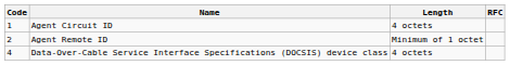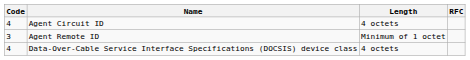Agent Circuit ID | Code: 1 -> 4
Agent Remote ID | Code: 2 -> 3
